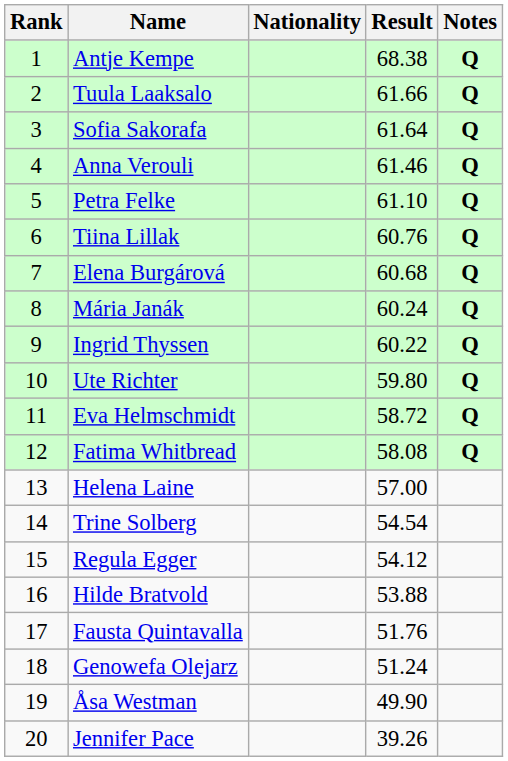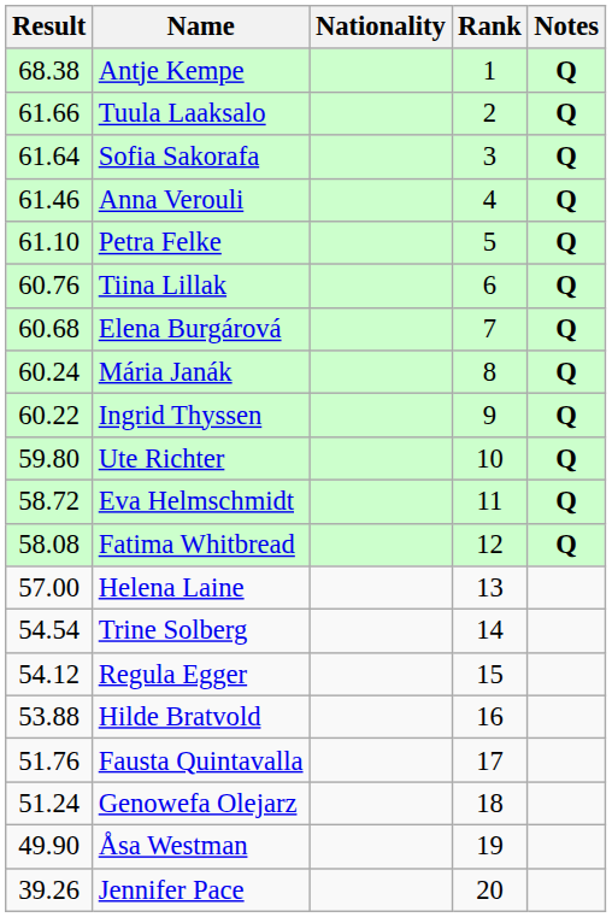columns swapped: Rank <-> Result
